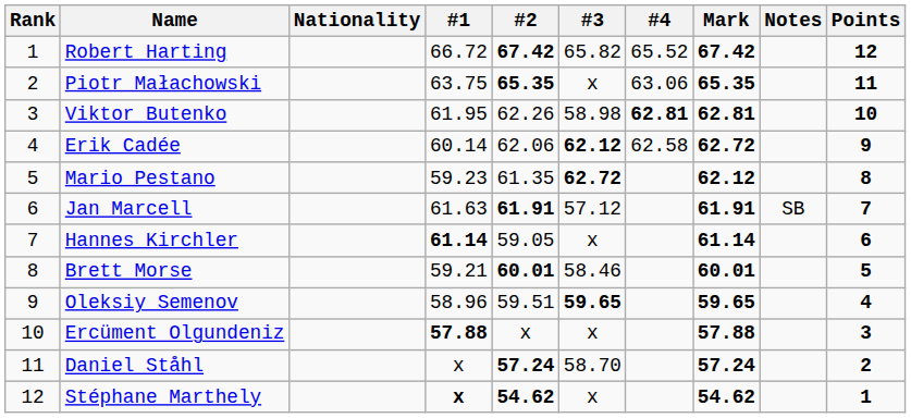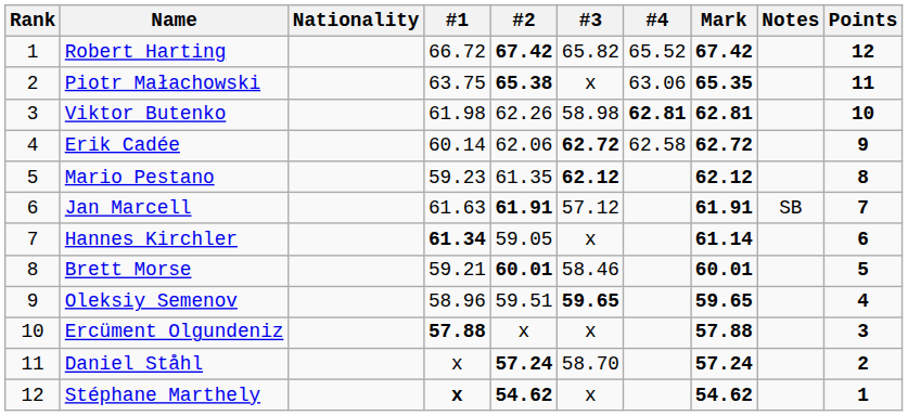Piotr Małachowski | #2: 65.35 -> 65.38
Viktor Butenko | #1: 61.95 -> 61.98
Erik Cadée | #3: 62.12 -> 62.72
Mario Pestano | #3: 62.72 -> 62.12
Hannes Kirchler | #1: 61.14 -> 61.34
